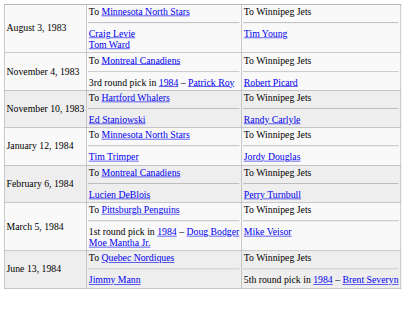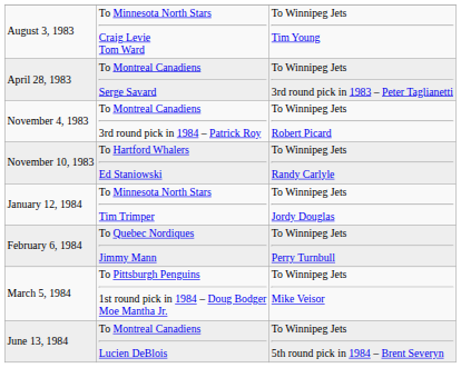+ row: April 28, 1983 | To Montreal Canadiens Serge Savard | To Winnipeg Jets 3rd round pick in 1983 – Peter Taglianetti
February 6, 1984 | column 2: To Montreal Canadiens Lucien DeBlois -> To Quebec Nordiques Jimmy Mann
June 13, 1984 | column 2: To Quebec Nordiques Jimmy Mann -> To Montreal Canadiens Lucien DeBlois
